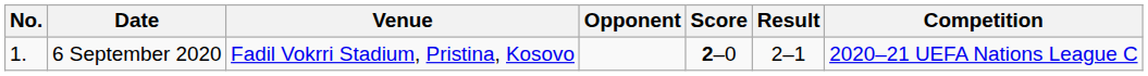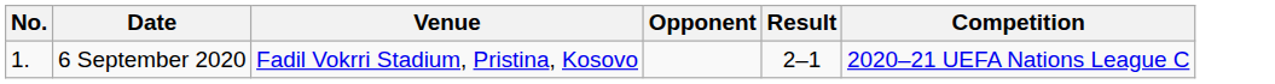- column: Score | 2–0
